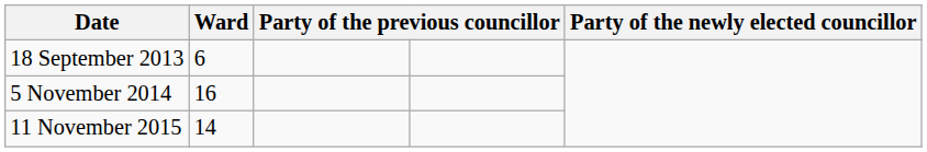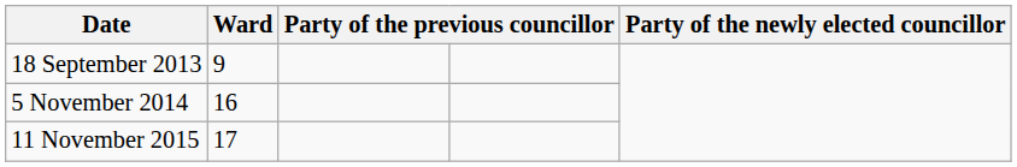18 September 2013 | Ward: 6 -> 9
11 November 2015 | Ward: 14 -> 17
